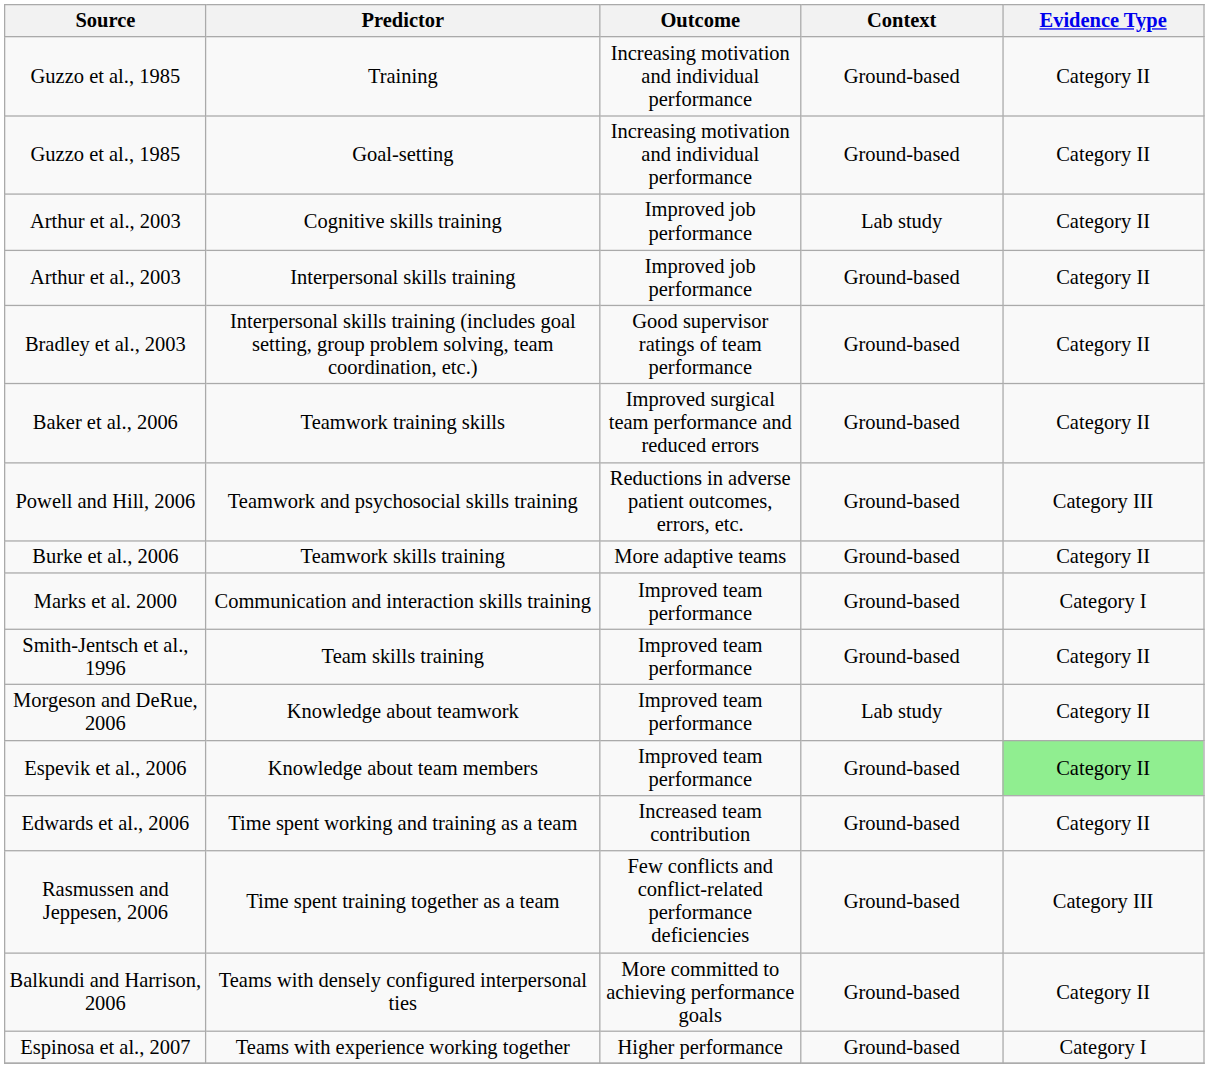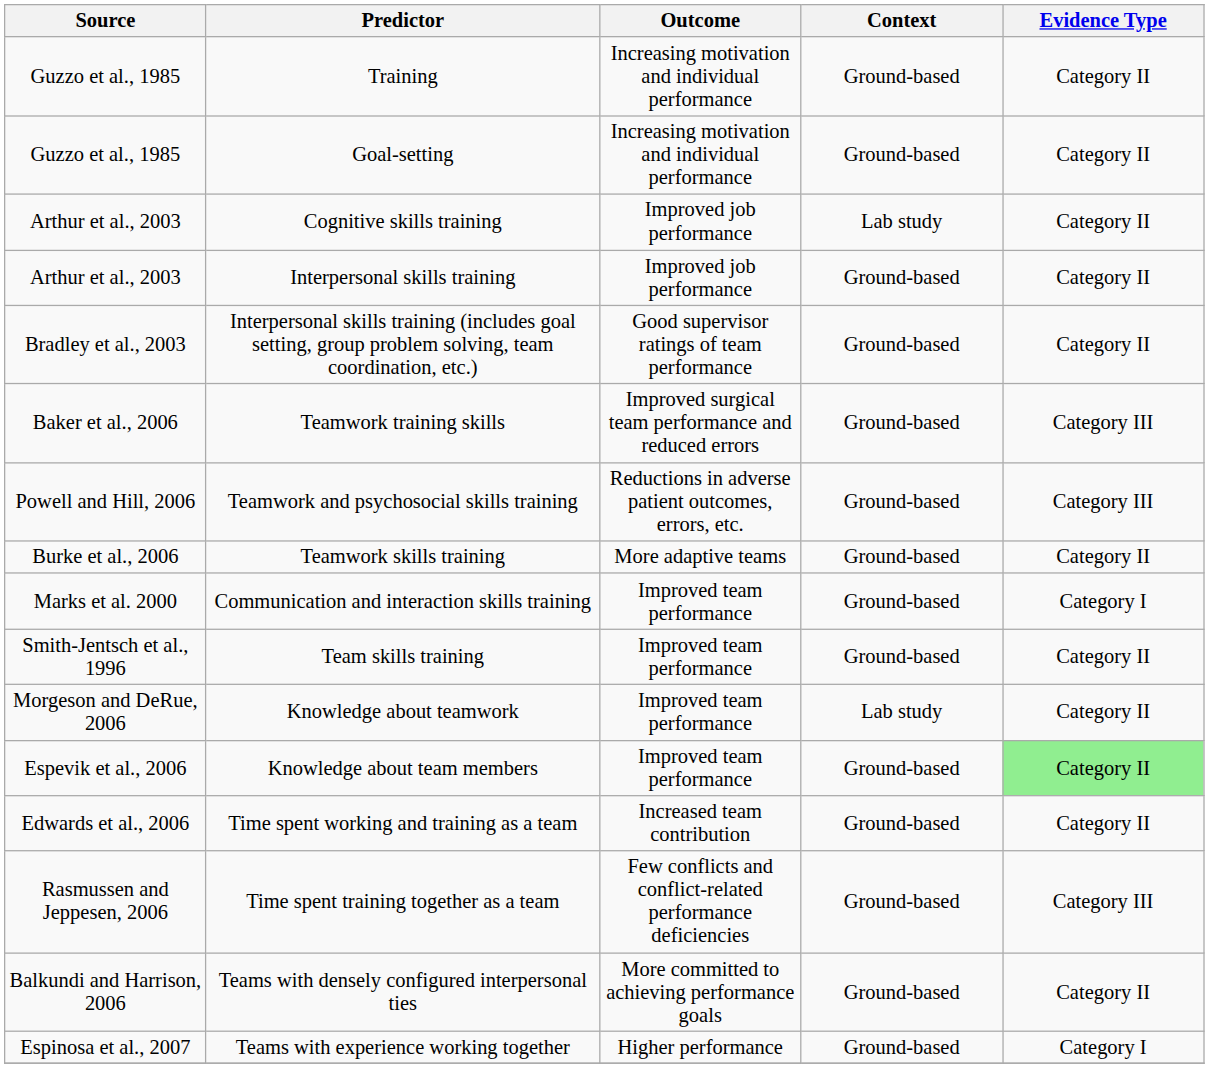Teamwork training skills | Evidence Type: Category II -> Category III
